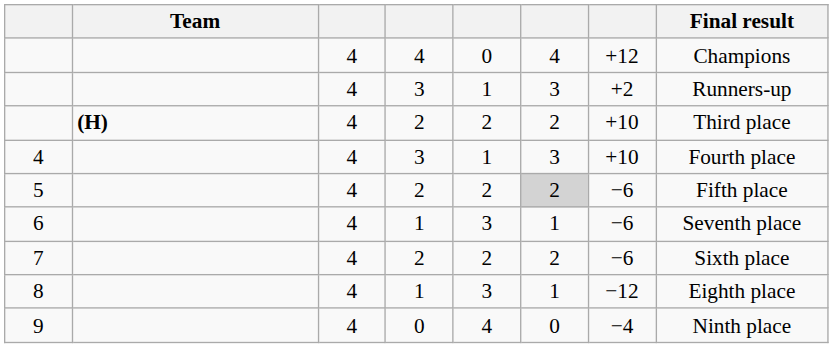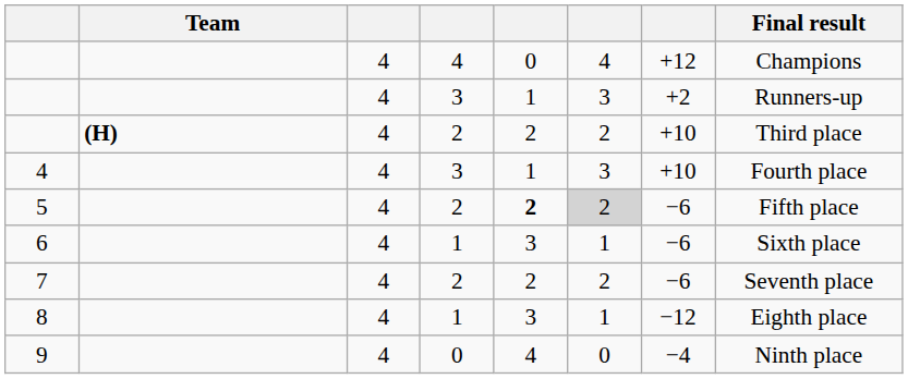5 | column 5: normal -> bold
6 | Final result: Seventh place -> Sixth place
7 | Final result: Sixth place -> Seventh place
